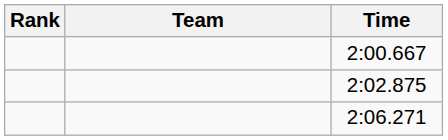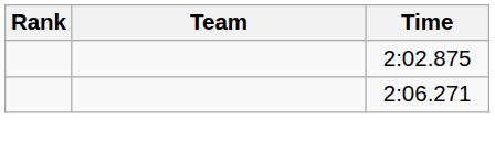- row: 2:00.667
